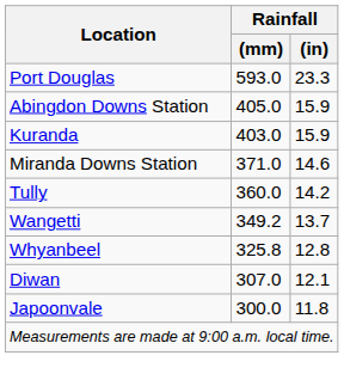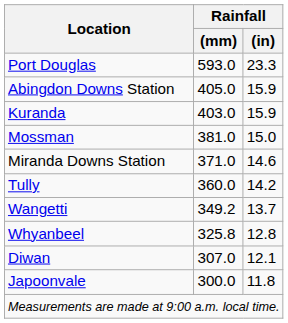+ row: Mossman | 381.0 | 15.0
